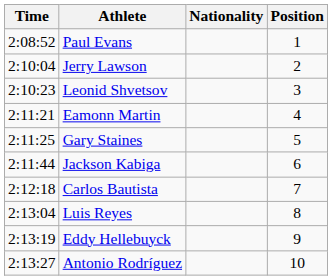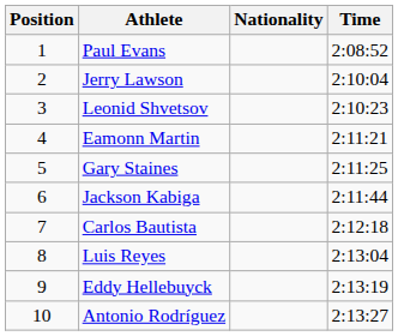columns swapped: Position <-> Time
